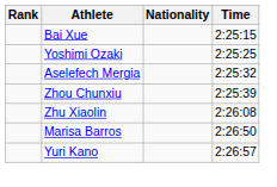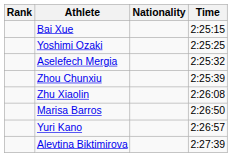+ row: Alevtina Biktimirova | 2:27:39
